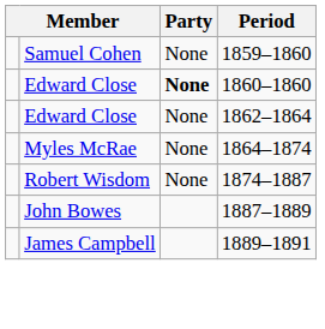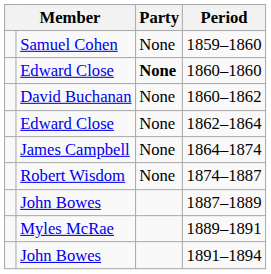+ row: David Buchanan | None | 1860–1862
1864–1874 | column 2: Myles McRae -> James Campbell
1889–1891 | column 2: James Campbell -> Myles McRae
+ row: John Bowes | 1891–1894
